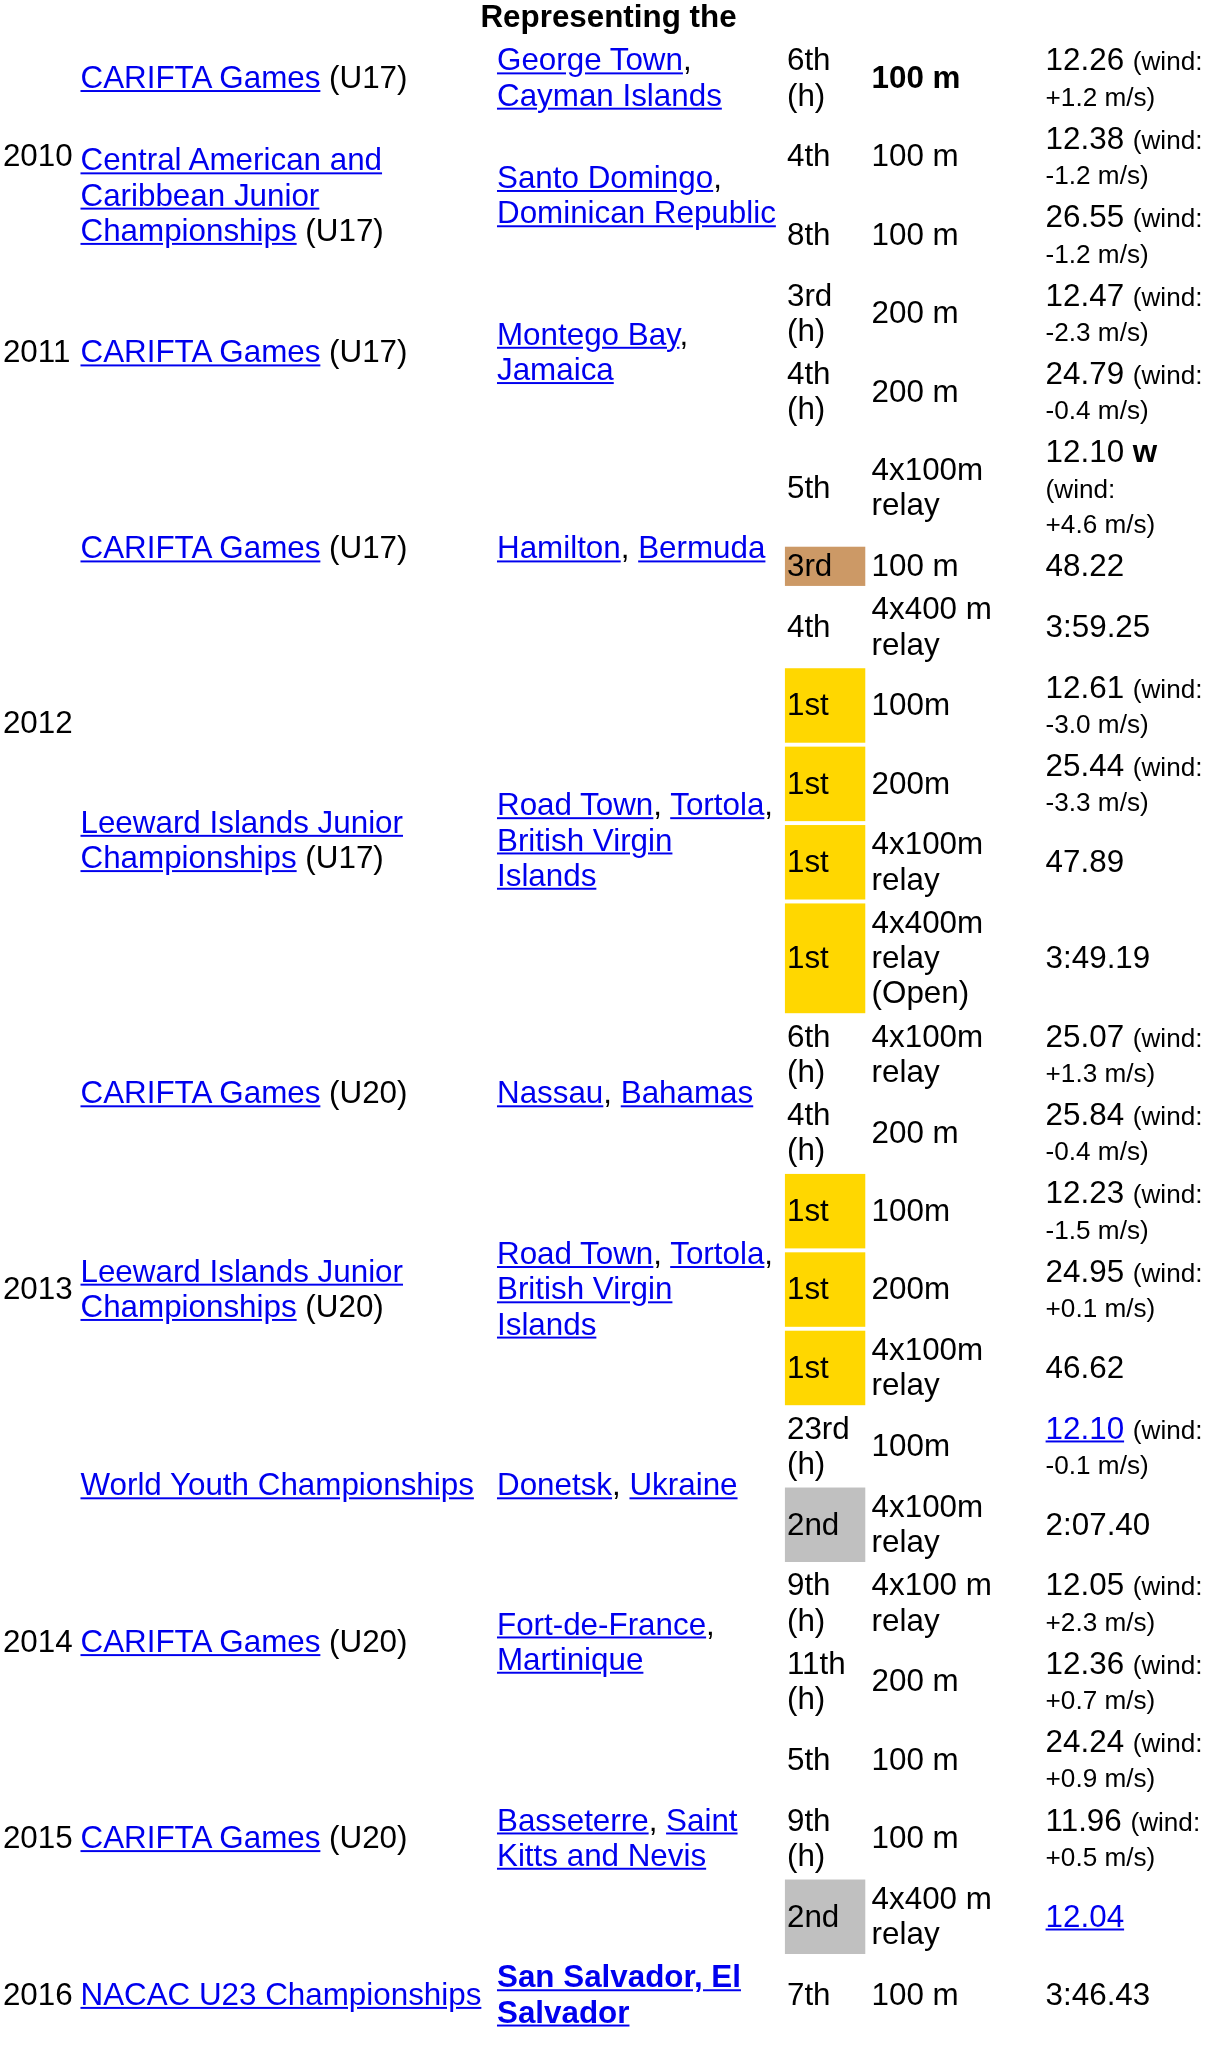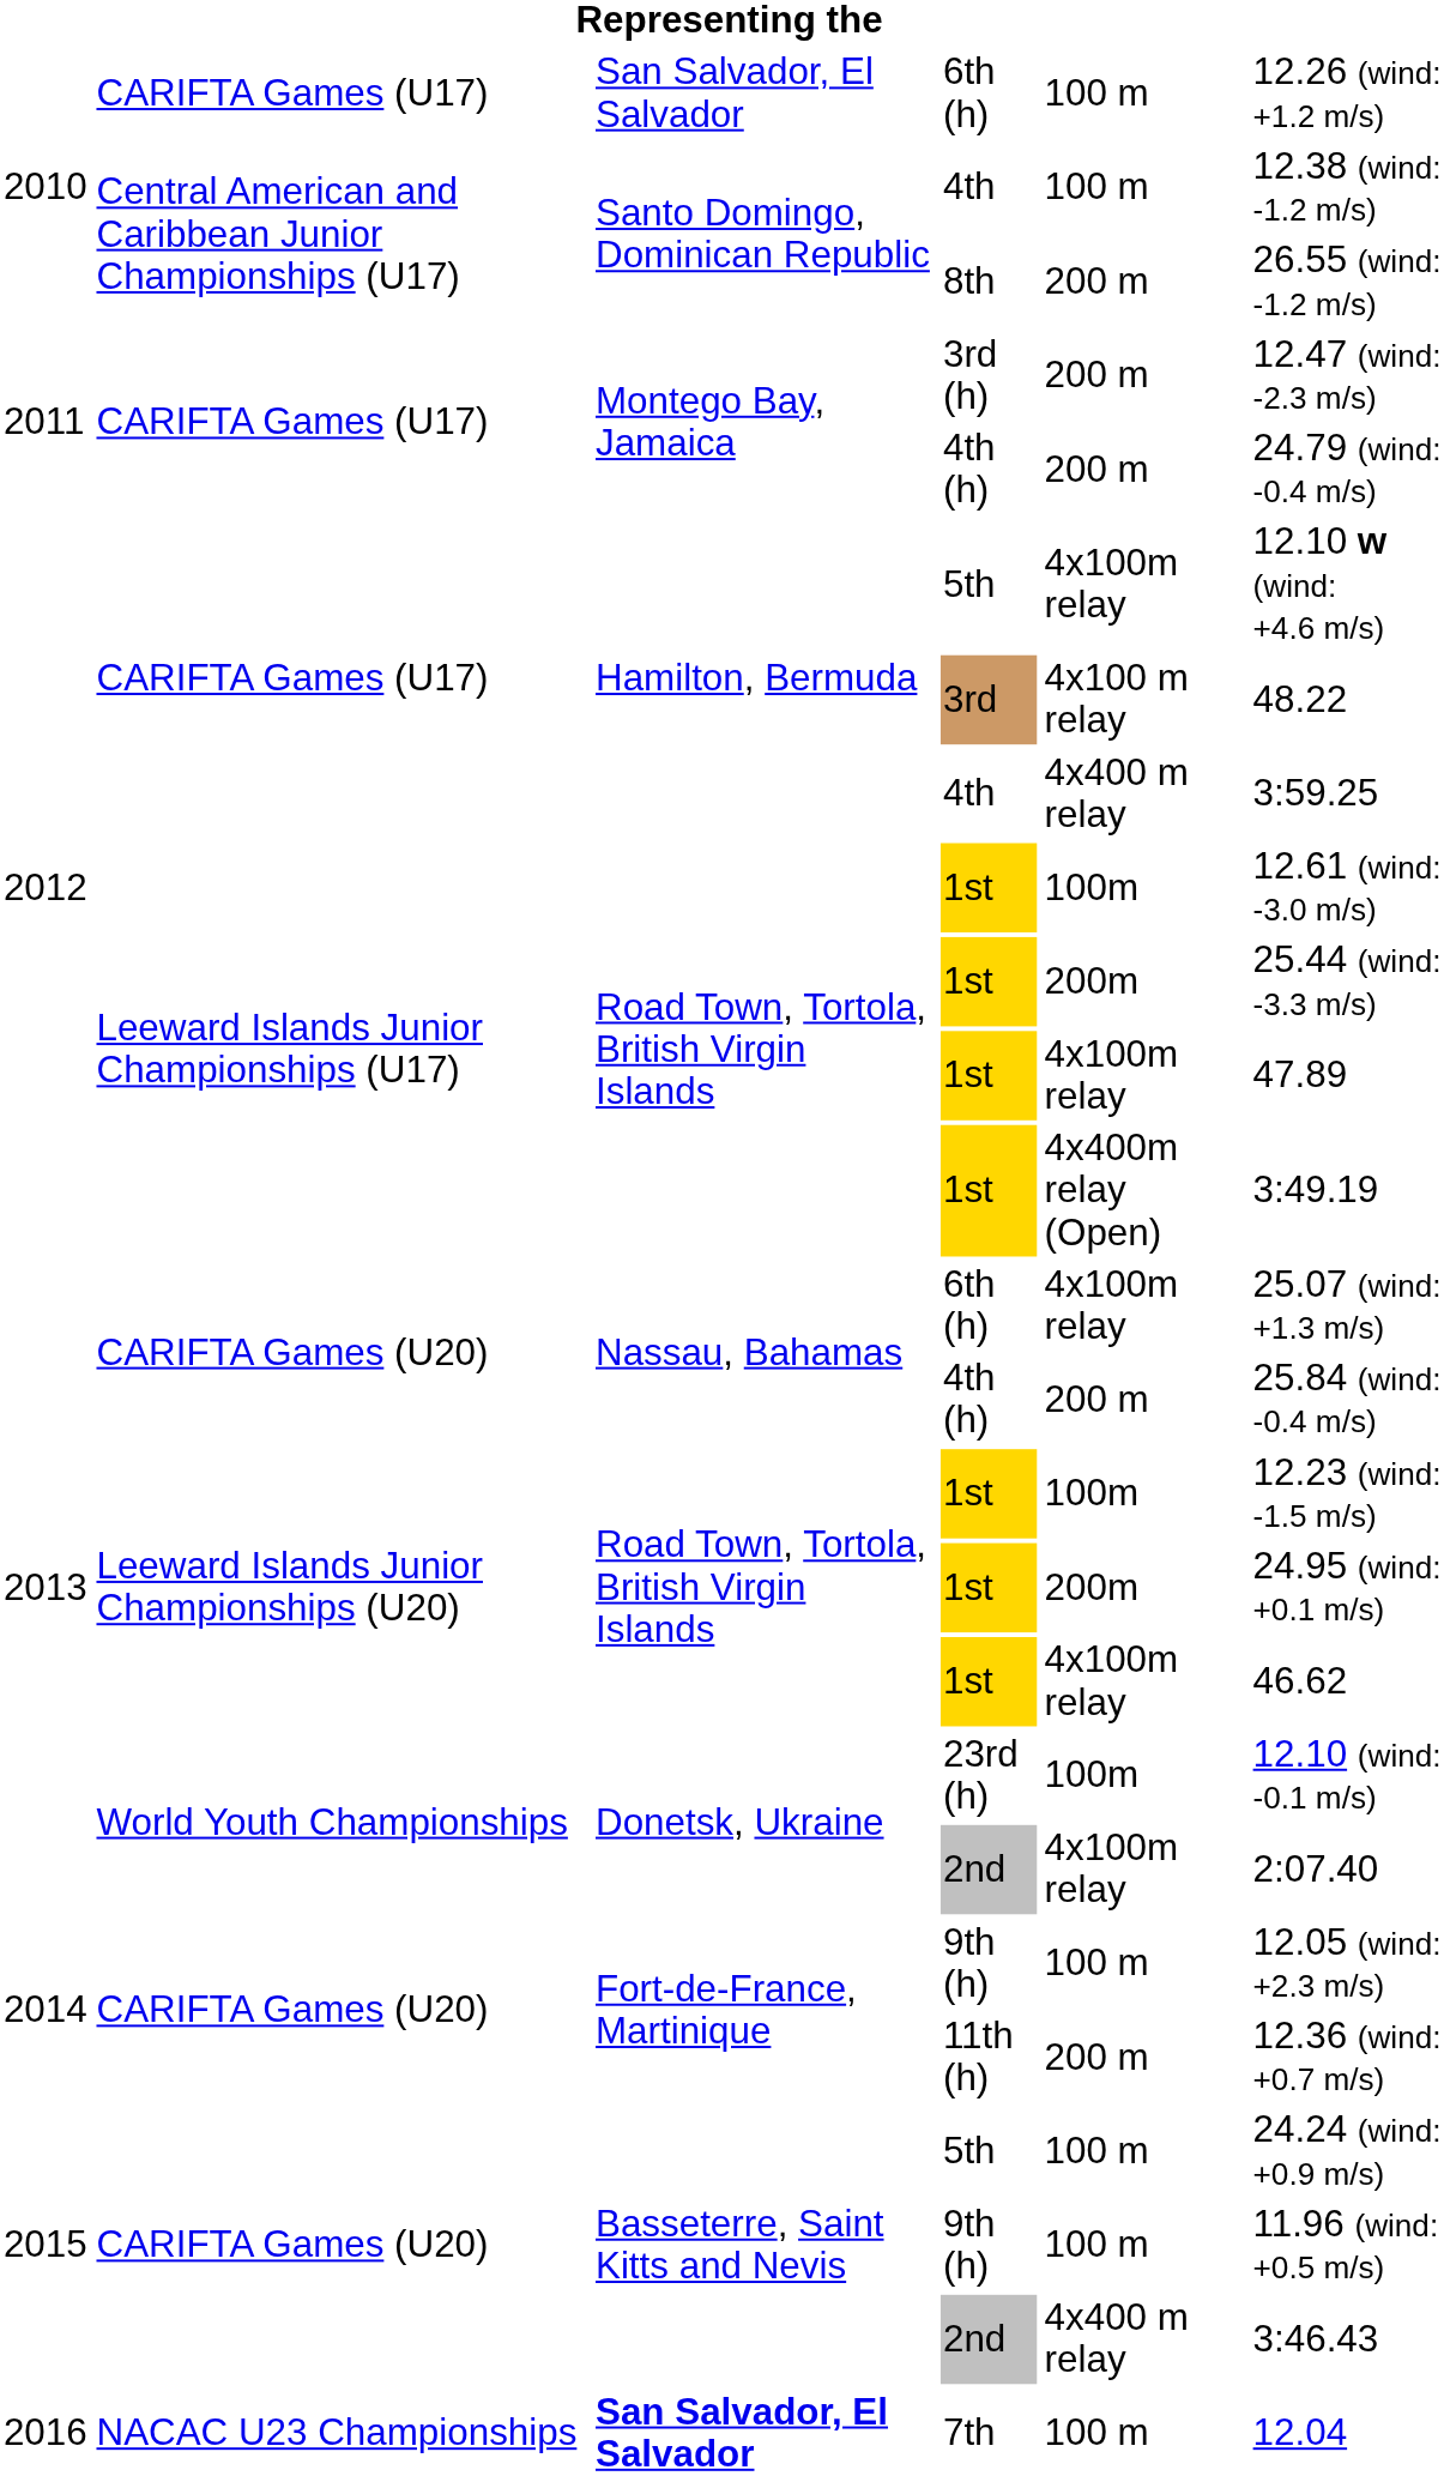2010 / 6th (h) | column 3: George Town, Cayman Islands -> San Salvador, El Salvador
2010 / 6th (h) | column 5: bold -> normal
8th | column 5: 100 m -> 200 m
3rd | column 5: 100 m -> 4x100 m relay
2014 / 9th (h) | column 5: 4x100 m relay -> 100 m
2015 / 2nd | column 6: 12.04 -> 3:46.43
7th | column 6: 3:46.43 -> 12.04
